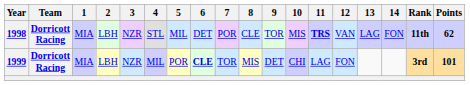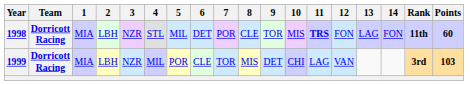1998 | 12: VAN -> FON
1998 | Points: 62 -> 60
1999 | 6: bold -> normal
1999 | 12: FON -> VAN
1999 | Points: 101 -> 103
